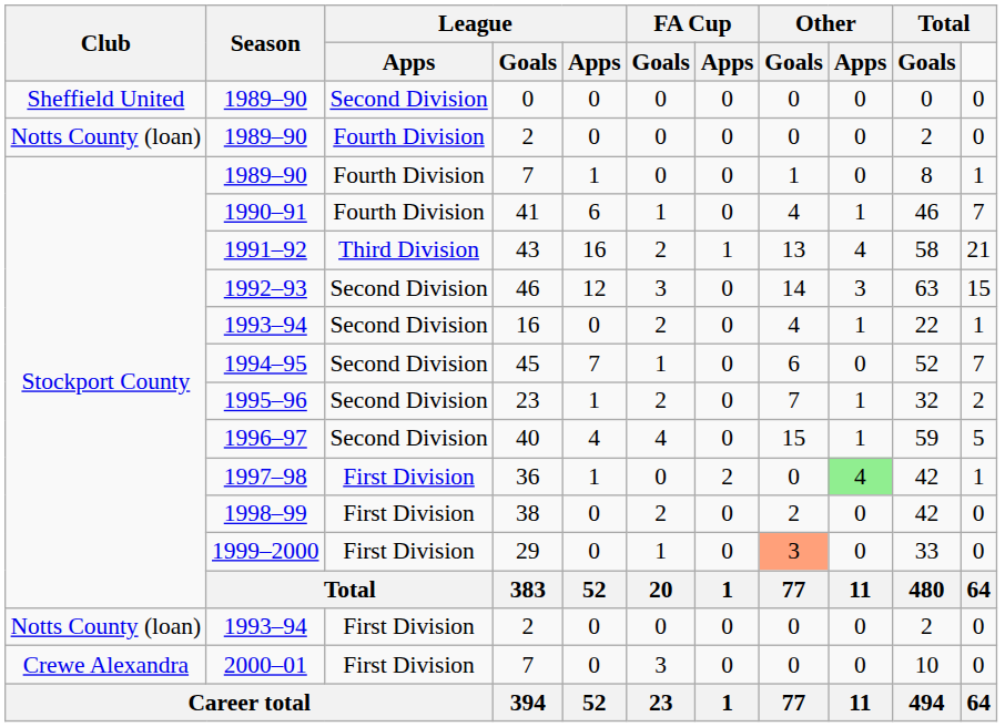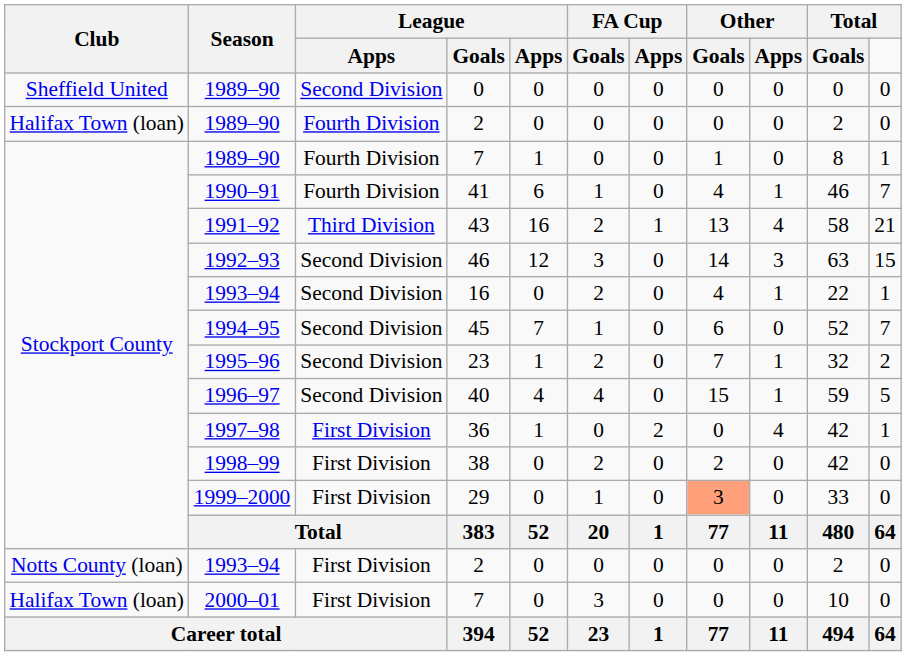1989–90 / 2 | Club: Notts County (loan) -> Halifax Town (loan)
36 | Other / Apps: lightgreen background -> no background
2000–01 / 7 | Club: Crewe Alexandra -> Halifax Town (loan)
